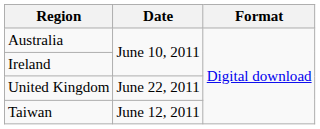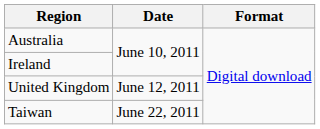United Kingdom | Date: June 22, 2011 -> June 12, 2011
Taiwan | Date: June 12, 2011 -> June 22, 2011
